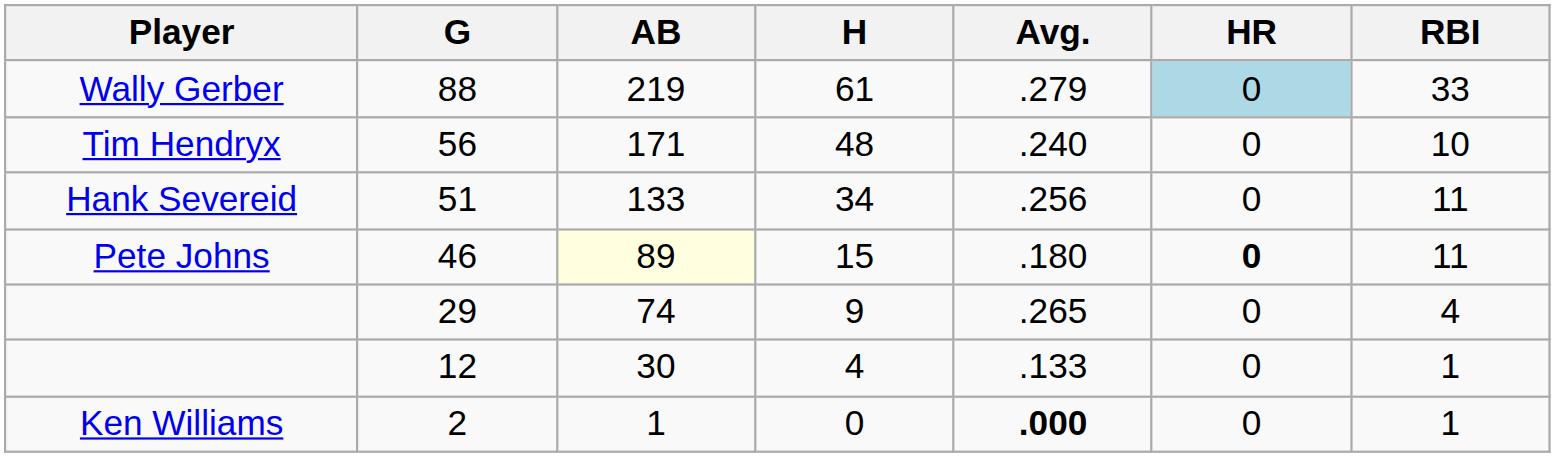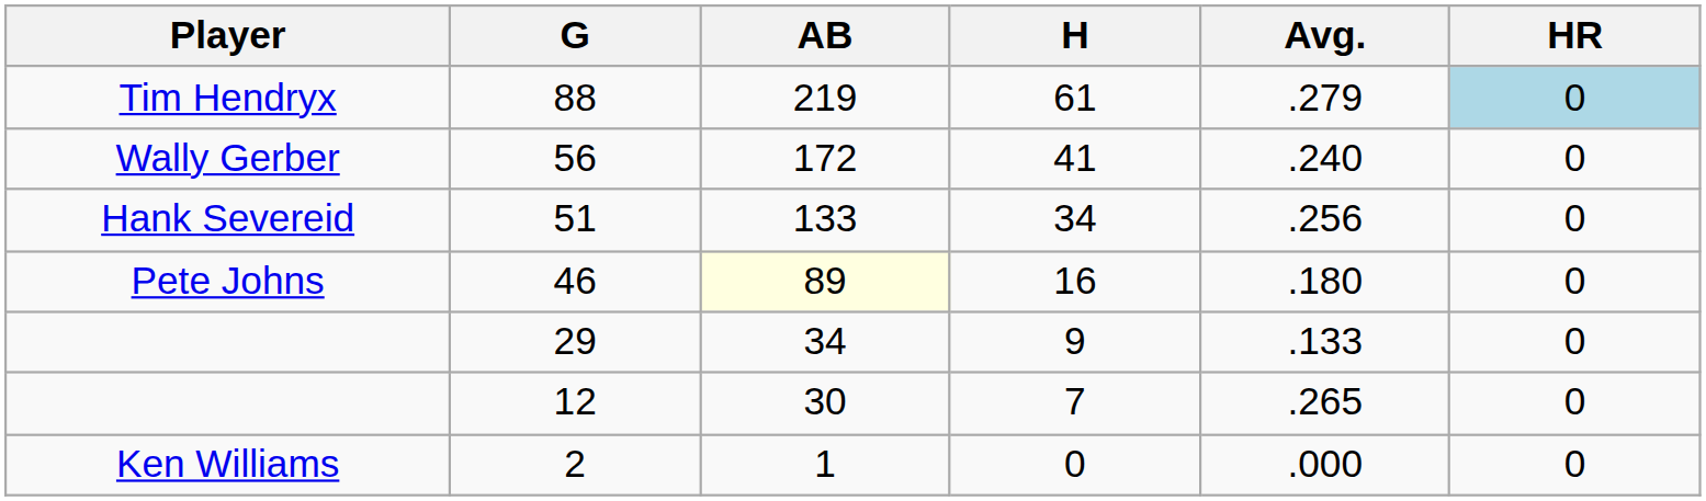- column: RBI | 33 | 10 | 11 | 11 | 4 | 1 | 1
88 | Player: Wally Gerber -> Tim Hendryx
56 | Player: Tim Hendryx -> Wally Gerber
56 | AB: 171 -> 172
56 | H: 48 -> 41
46 | H: 15 -> 16
46 | HR: bold -> normal
29 | AB: 74 -> 34
29 | Avg.: .265 -> .133
12 | H: 4 -> 7
12 | Avg.: .133 -> .265
2 | Avg.: bold -> normal
